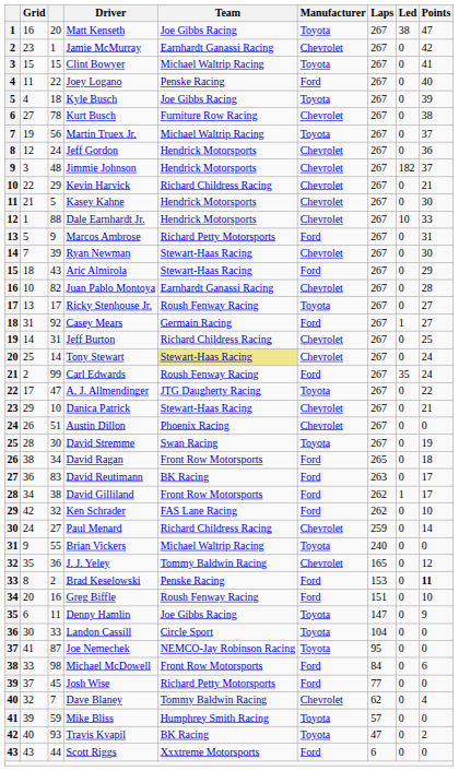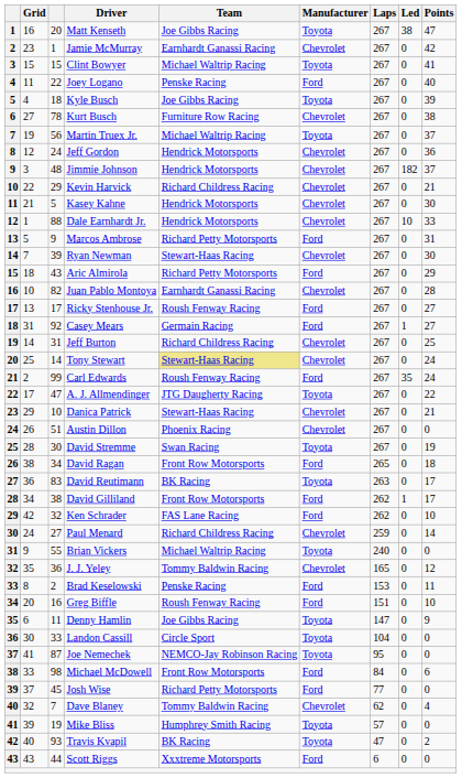Aric Almirola | Team: Stewart-Haas Racing -> Richard Petty Motorsports
Ricky Stenhouse Jr. | Manufacturer: Toyota -> Ford
David Reutimann | Manufacturer: Ford -> Toyota
Brad Keselowski | Points: bold -> normal
Mike Bliss | column 3: 59 -> 19
